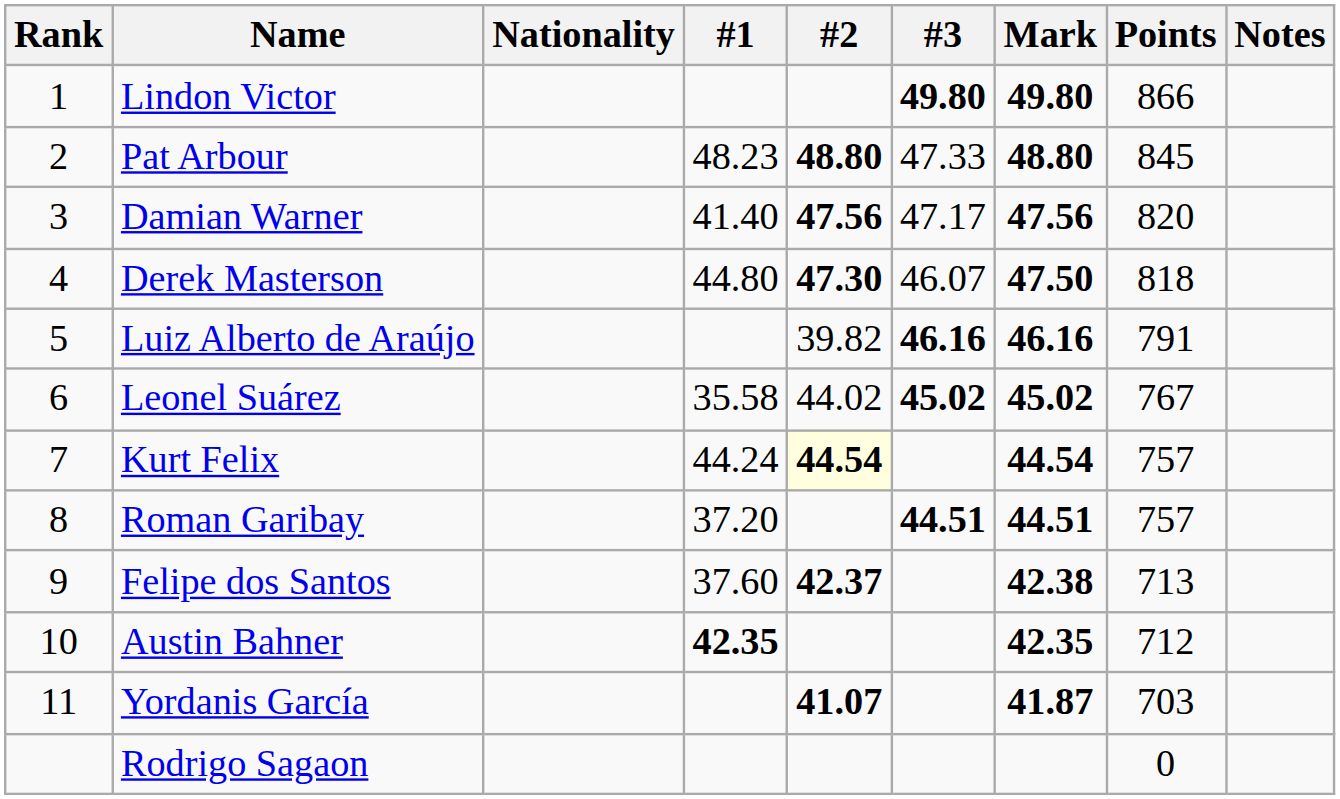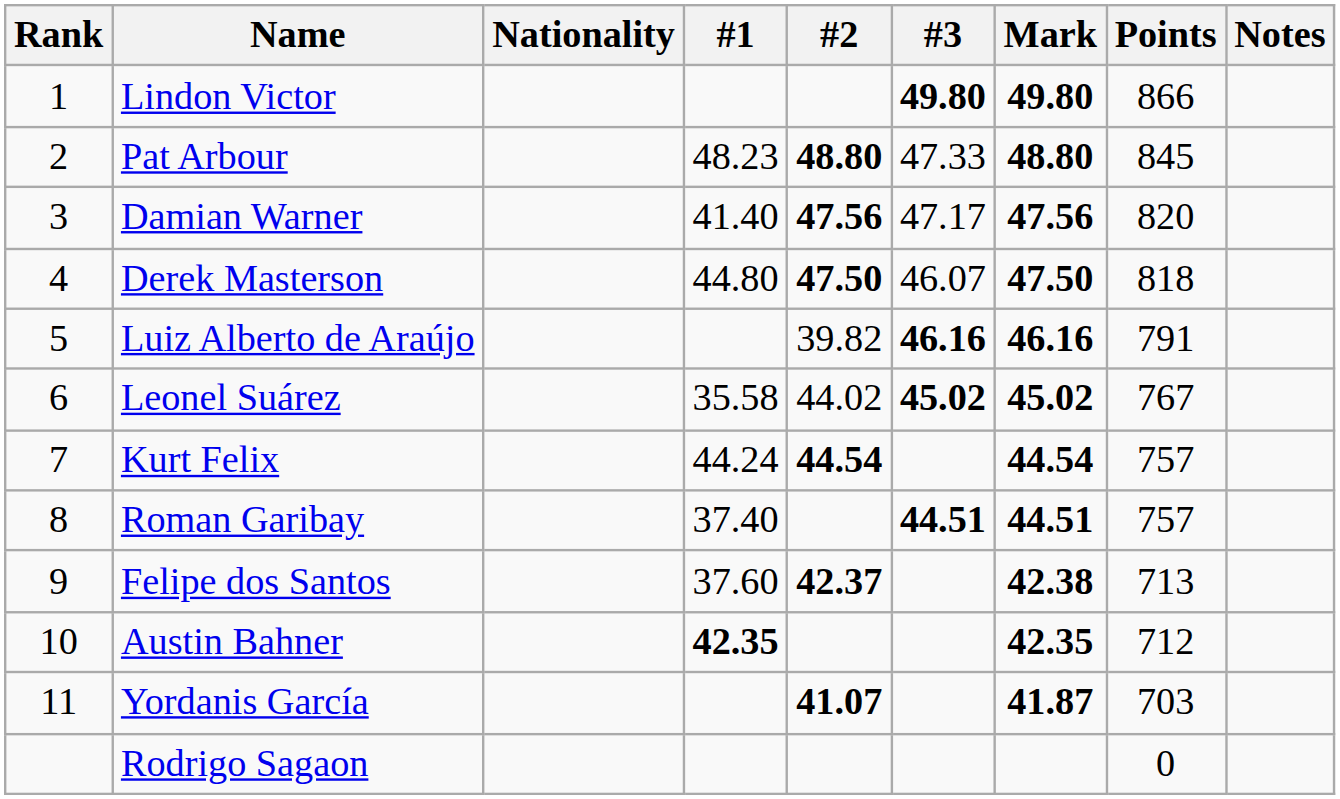Derek Masterson | #2: 47.30 -> 47.50
Kurt Felix | #2: lightyellow background -> no background
Roman Garibay | #1: 37.20 -> 37.40
